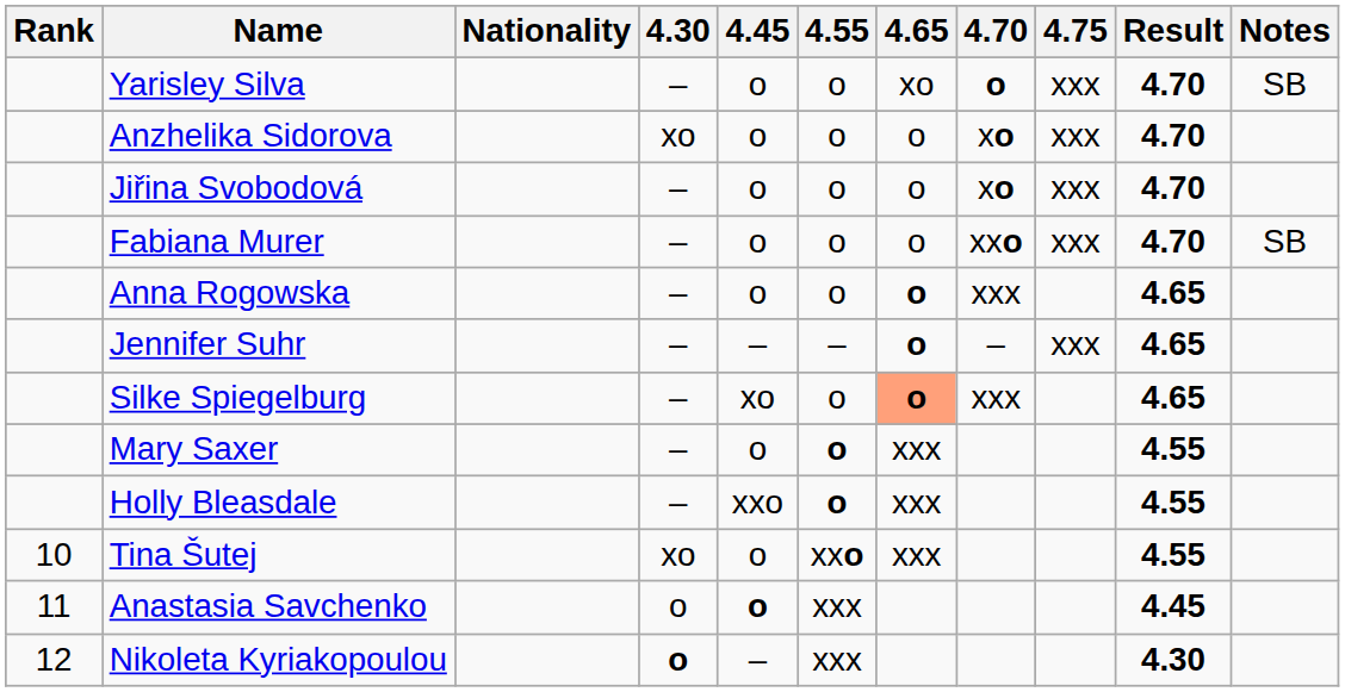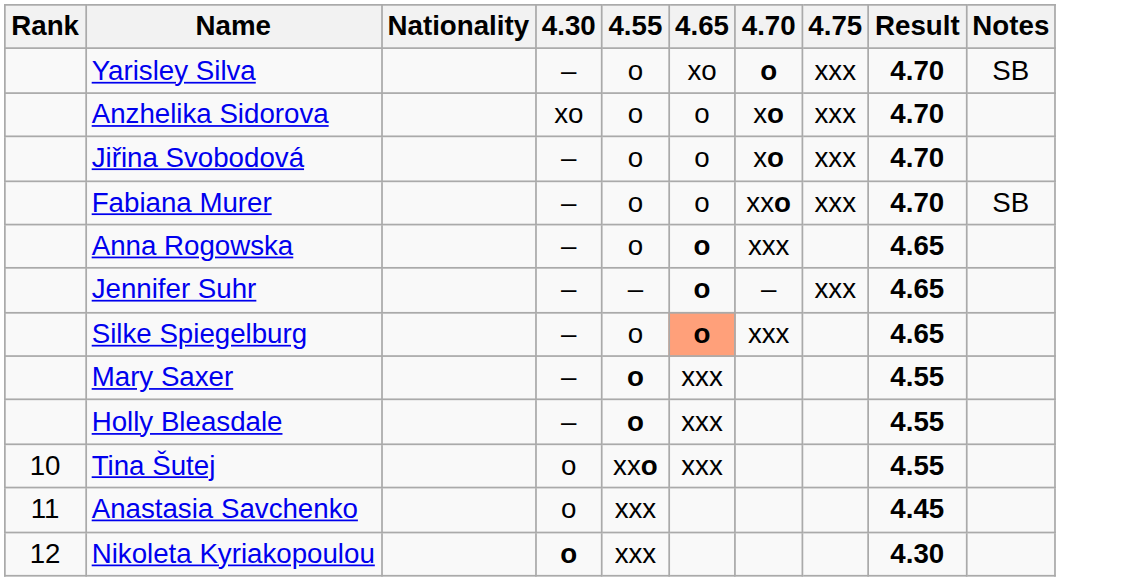- column: 4.45 | o | o | o | o | o | – | xo | o | xxo | o | o | –
Tina Šutej | 4.30: xo -> o
